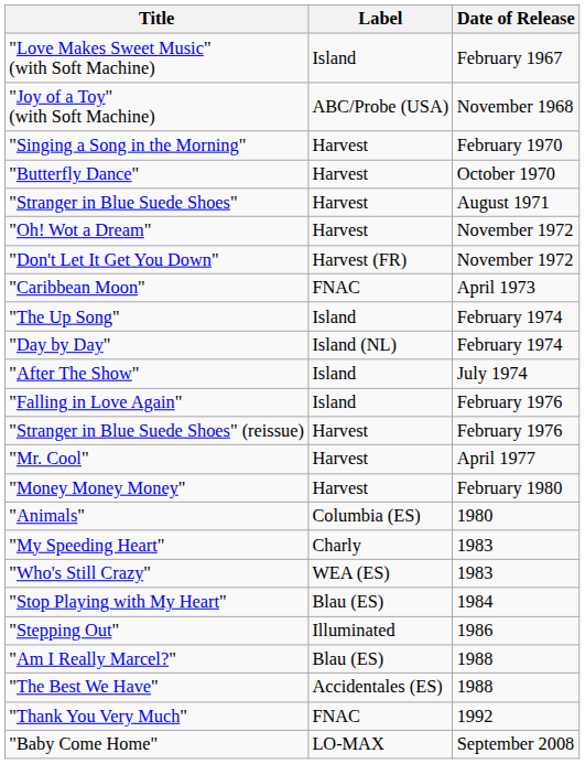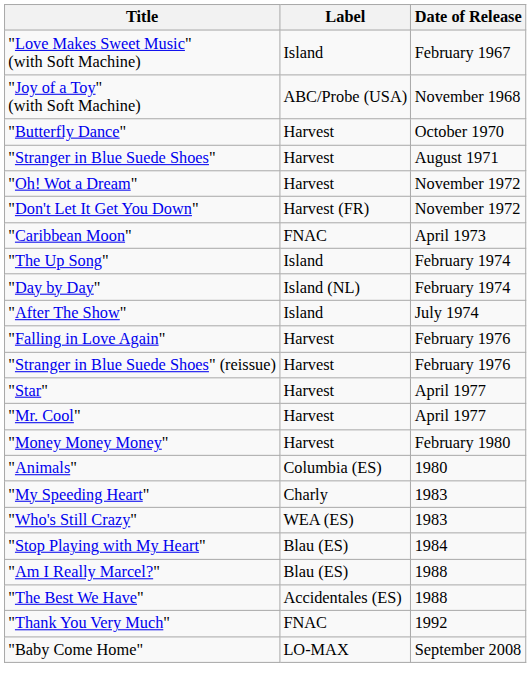- row: "Singing a Song in the Morning" | Harvest | February 1970
"Falling in Love Again" | Label: Island -> Harvest
+ row: "Star" | Harvest | April 1977
- row: "Stepping Out" | Illuminated | 1986
